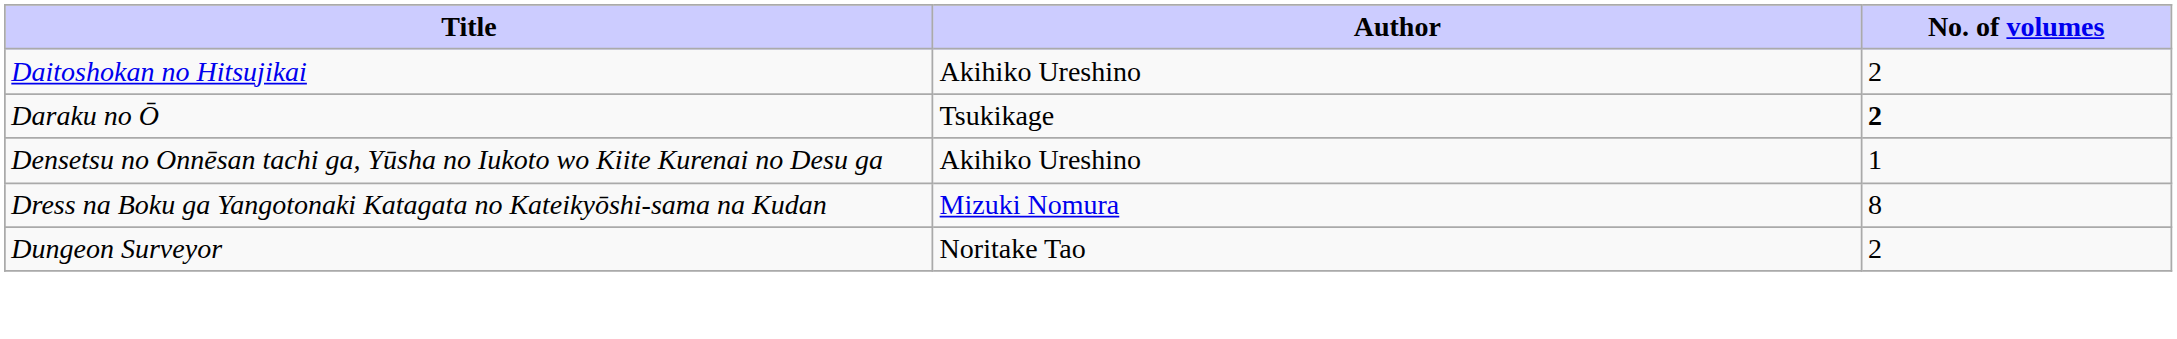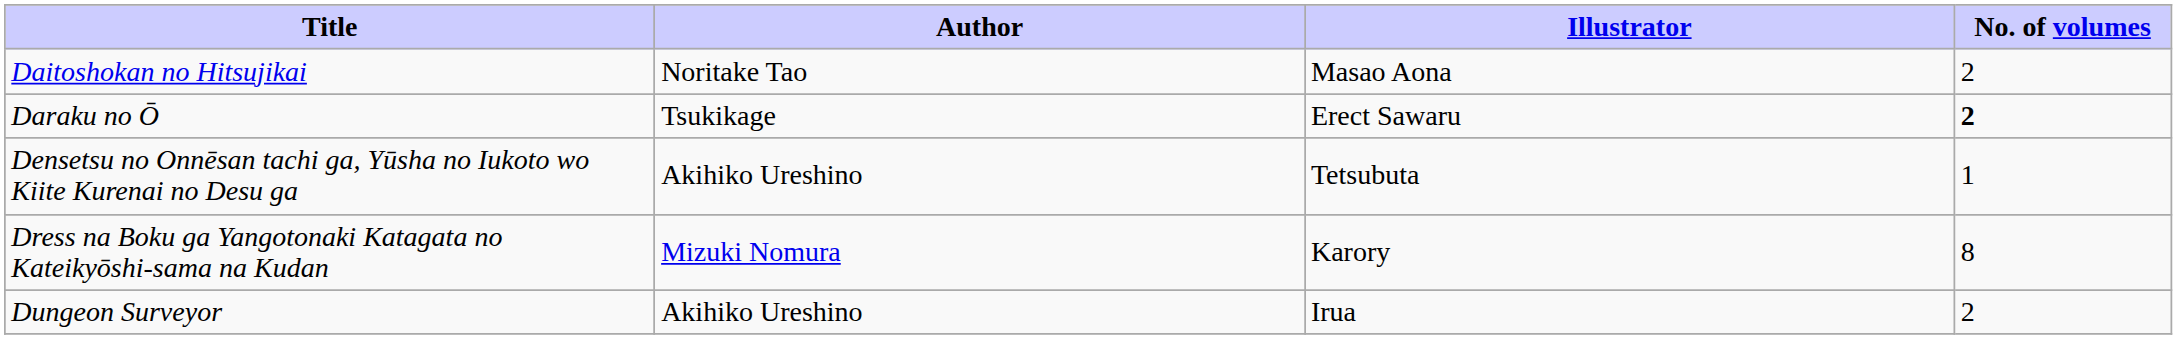+ column: Illustrator | Masao Aona | Erect Sawaru | Tetsubuta | Karory | Irua
Daitoshokan no Hitsujikai | Author: Akihiko Ureshino -> Noritake Tao
Dungeon Surveyor | Author: Noritake Tao -> Akihiko Ureshino
